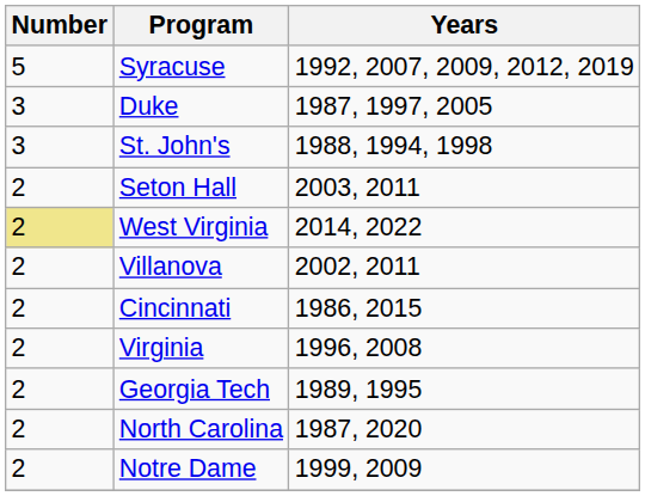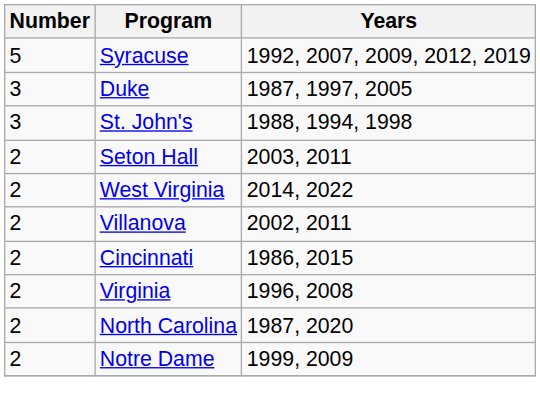West Virginia | Number: khaki background -> no background
- row: 2 | Georgia Tech | 1989, 1995
